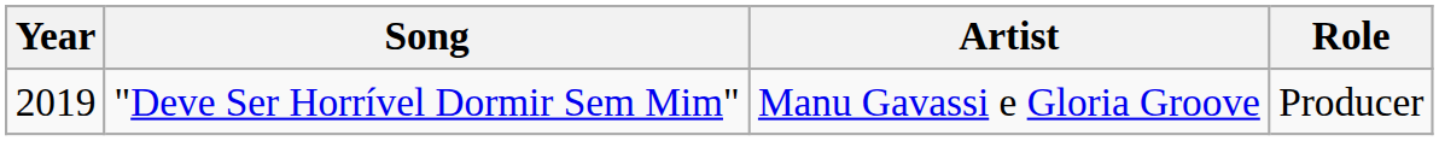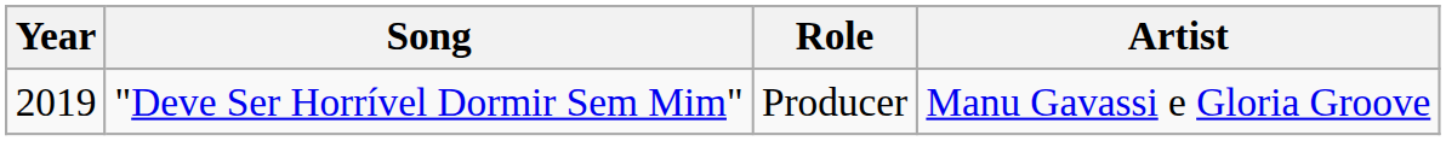columns swapped: Role <-> Artist
